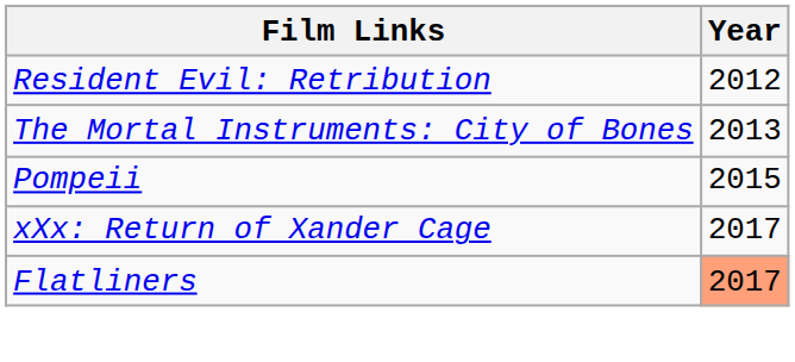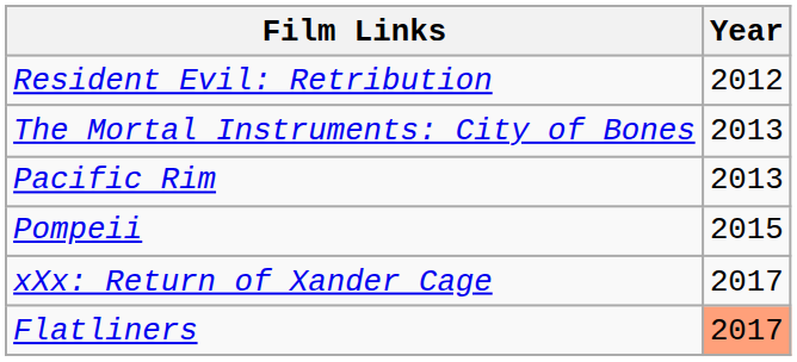+ row: Pacific Rim | 2013
